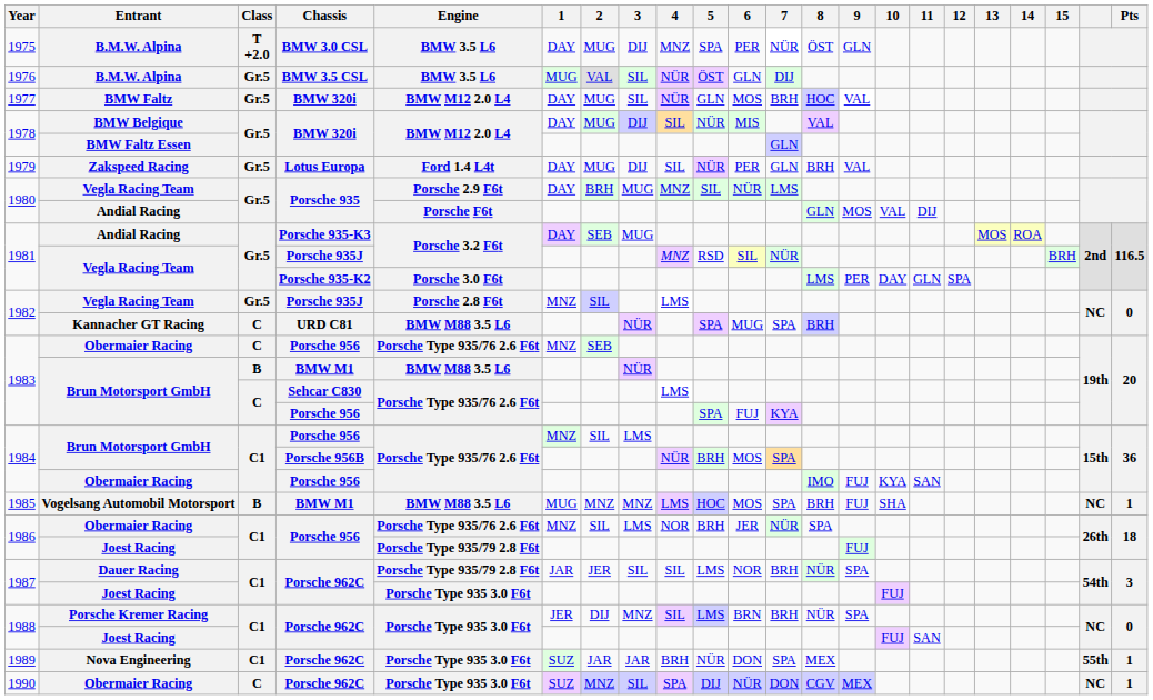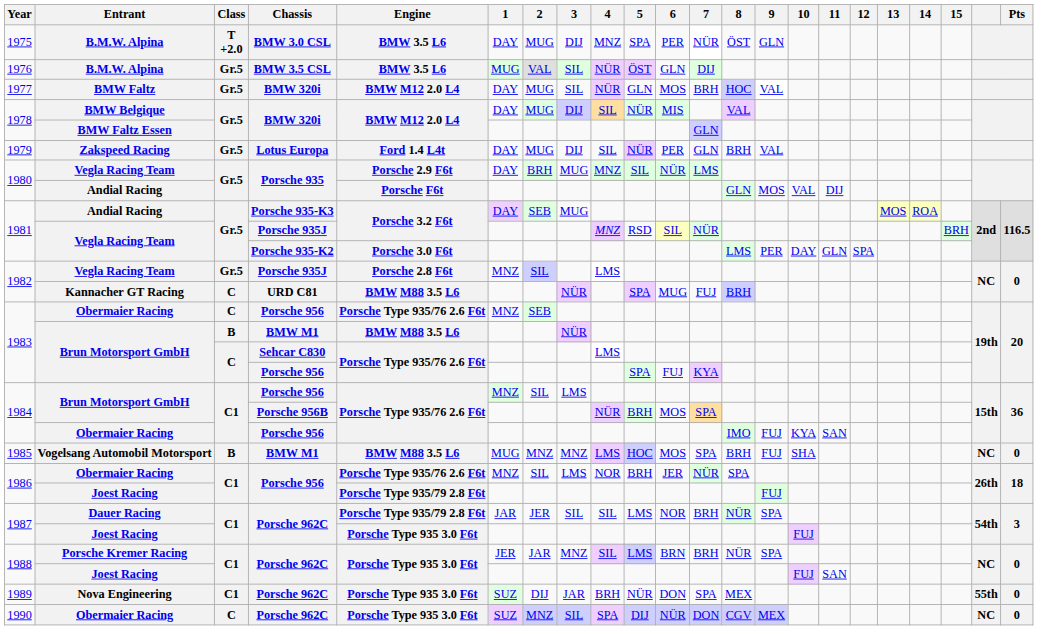1982 / Kannacher GT Racing | 7: SPA -> FUJ
1985 | Pts: 1 -> 0
1988 / Porsche Kremer Racing | 2: DIJ -> JAR
1989 | 2: JAR -> DIJ
1989 | Pts: 1 -> 0
1990 | Pts: 1 -> 0
